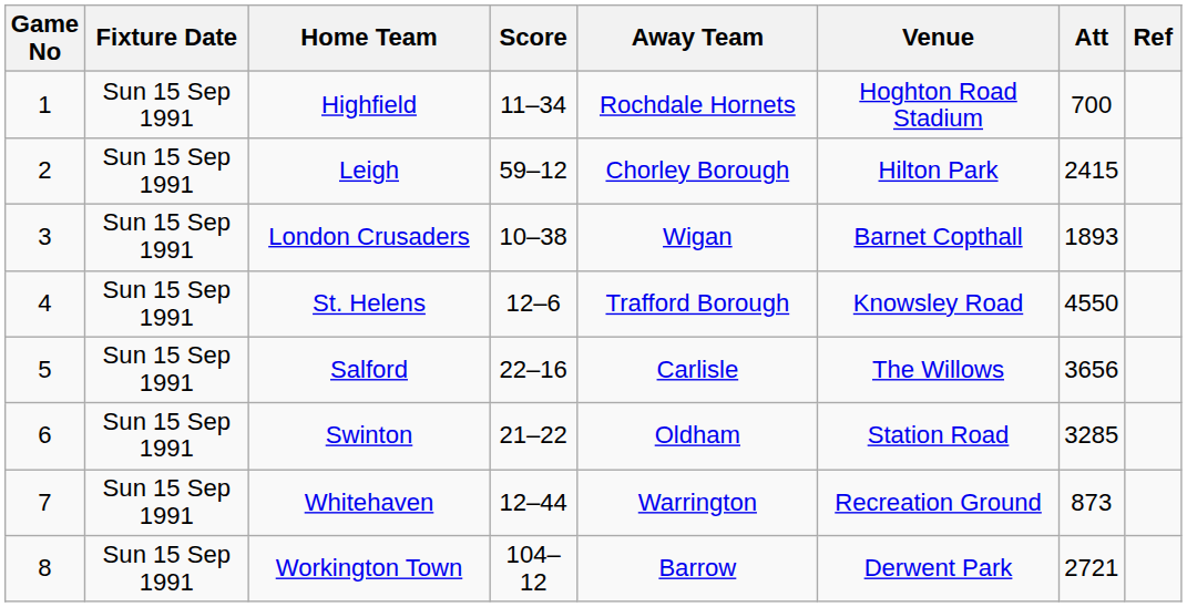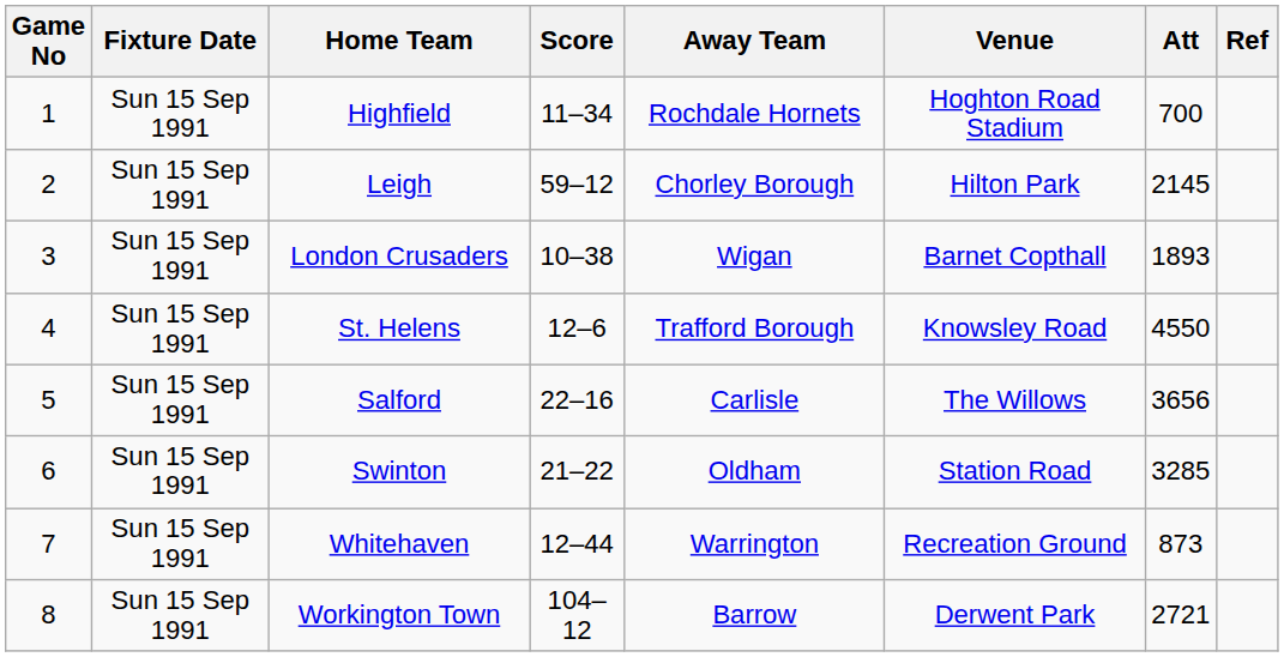Leigh | Att: 2415 -> 2145
